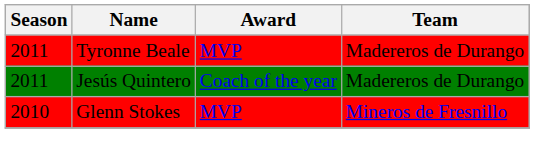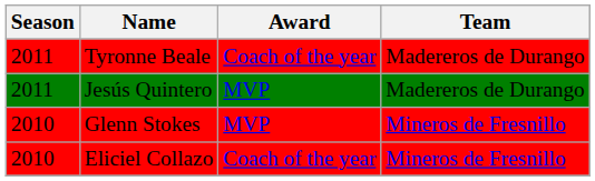Tyronne Beale | Award: MVP -> Coach of the year
Jesús Quintero | Award: Coach of the year -> MVP
+ row: 2010 | Eliciel Collazo | Coach of the year | Mineros de Fresnillo
